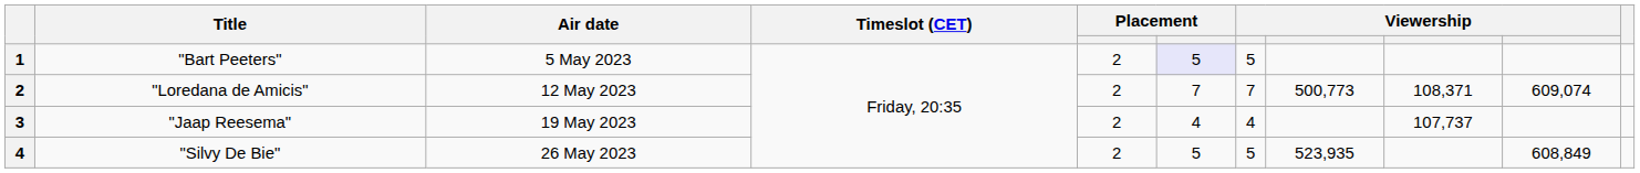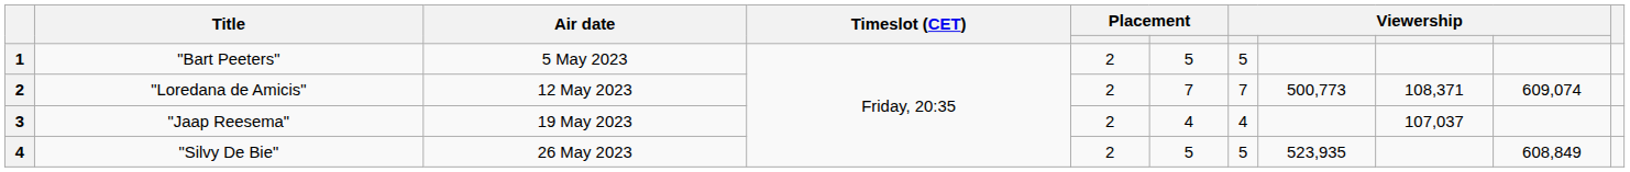"Bart Peeters" | column 6: lavender background -> no background
"Jaap Reesema" | column 9: 107,737 -> 107,037
